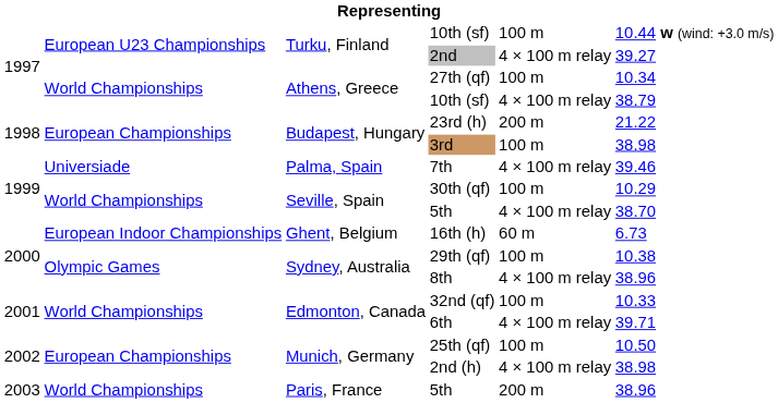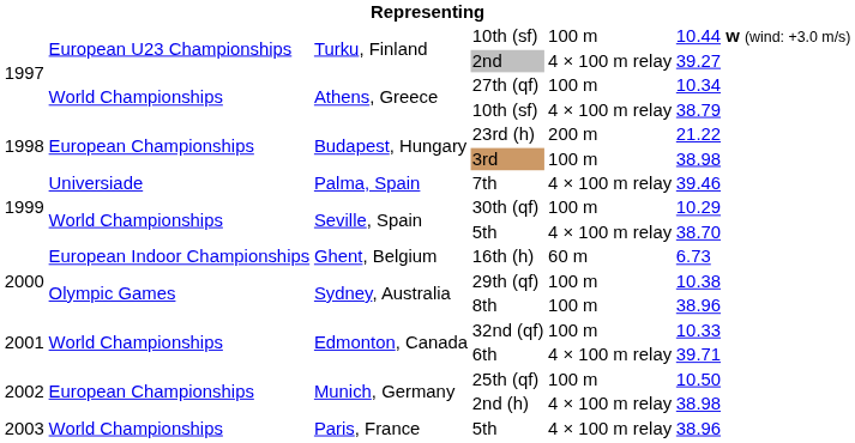8th | column 5: 4 × 100 m relay -> 100 m
Paris, France / 5th | column 5: 200 m -> 4 × 100 m relay
